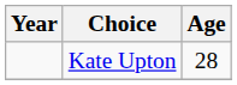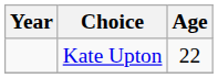Kate Upton | Age: 28 -> 22
